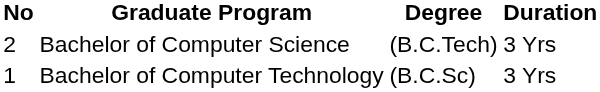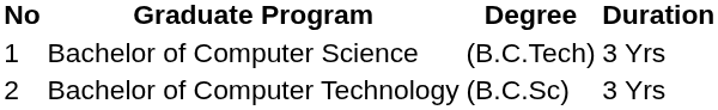Bachelor of Computer Science | No: 2 -> 1
Bachelor of Computer Technology | No: 1 -> 2
